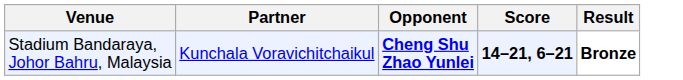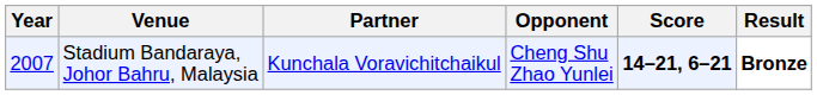+ column: Year | 2007
Stadium Bandaraya, Johor Bahru, Malaysia | Opponent: bold -> normal
